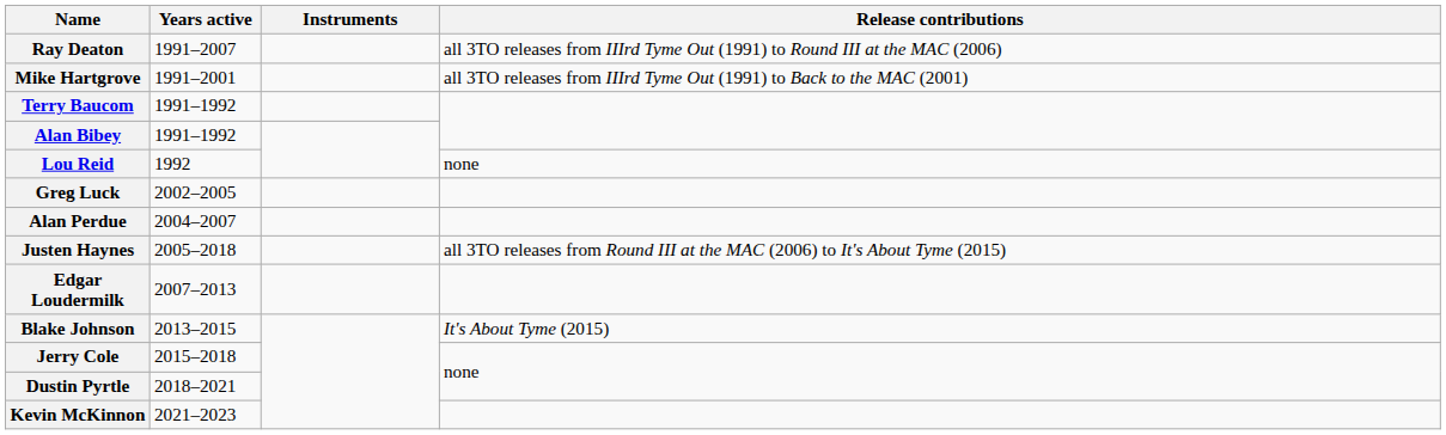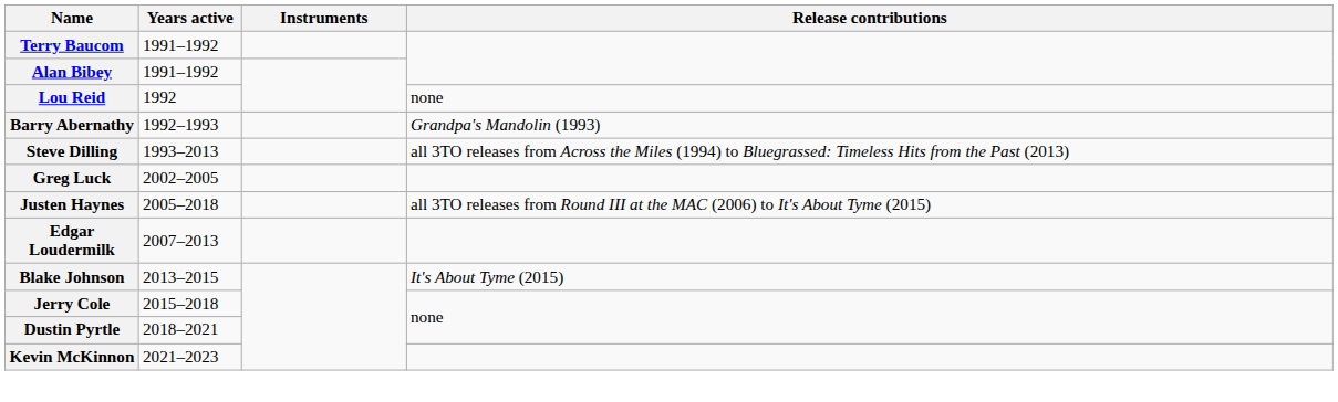- row: Ray Deaton | 1991–2007 | all 3TO releases from IIIrd Tyme Out (1991) to Round III at the MAC (2006)
- row: Mike Hartgrove | 1991–2001 | all 3TO releases from IIIrd Tyme Out (1991) to Back to the MAC (2001)
+ row: Barry Abernathy | 1992–1993 | Grandpa's Mandolin (1993)
+ row: Steve Dilling | 1993–2013 | all 3TO releases from Across the Miles (1994) to Bluegrassed: Timeless Hits from the Past (2013)
- row: Alan Perdue | 2004–2007
